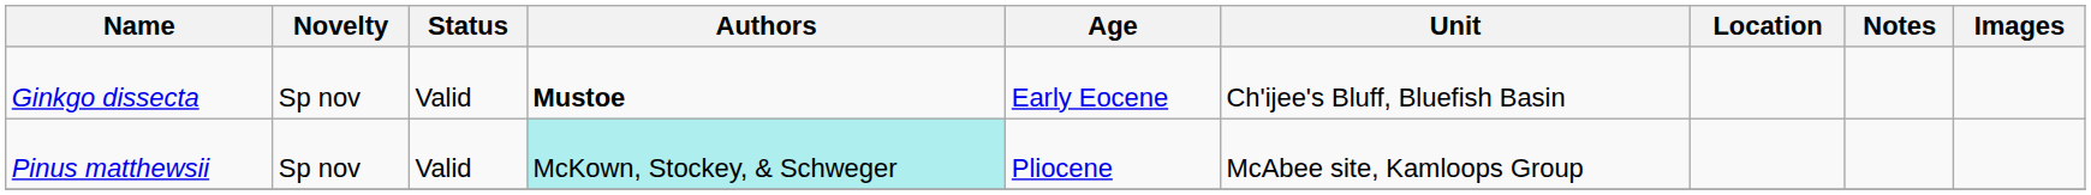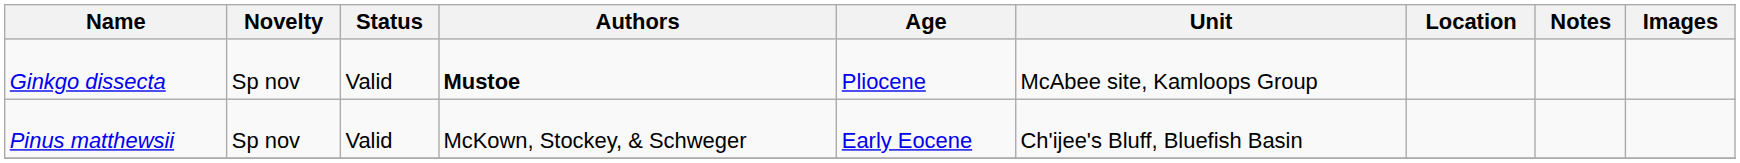Ginkgo dissecta | Age: Early Eocene -> Pliocene
Ginkgo dissecta | Unit: Ch'ijee's Bluff, Bluefish Basin -> McAbee site, Kamloops Group
Pinus matthewsii | Authors: paleturquoise background -> no background
Pinus matthewsii | Age: Pliocene -> Early Eocene
Pinus matthewsii | Unit: McAbee site, Kamloops Group -> Ch'ijee's Bluff, Bluefish Basin
